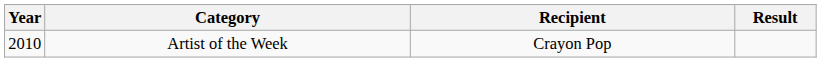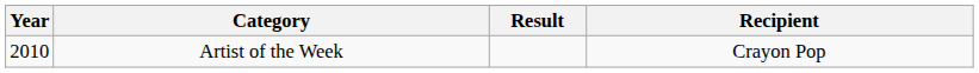columns swapped: Recipient <-> Result
